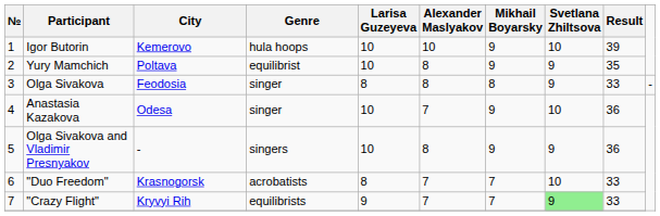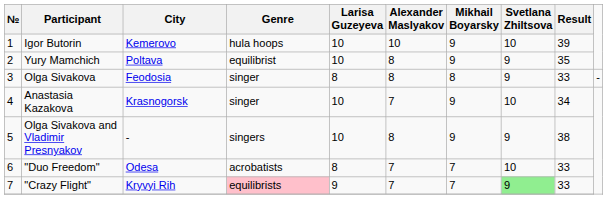Anastasia Kazakova | City: Odesa -> Krasnogorsk
Anastasia Kazakova | Result: 36 -> 34
Olga Sivakova and Vladimir Presnyakov | Result: 36 -> 38
"Duo Freedom" | City: Krasnogorsk -> Odesa
"Crazy Flight" | Genre: no background -> pink background
